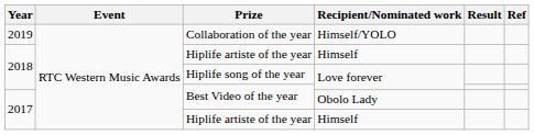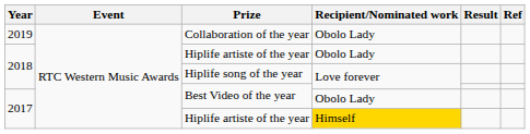Collaboration of the year | Recipient/Nominated work: Himself/YOLO -> Obolo Lady
2018 / Hiplife artiste of the year | Recipient/Nominated work: Himself -> Obolo Lady
2017 / Hiplife artiste of the year | Recipient/Nominated work: no background -> gold background
